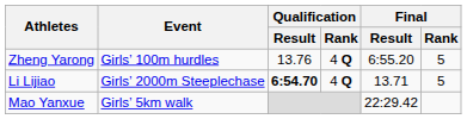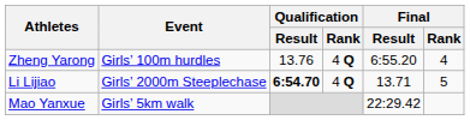Zheng Yarong | Final / Rank: 5 -> 4
